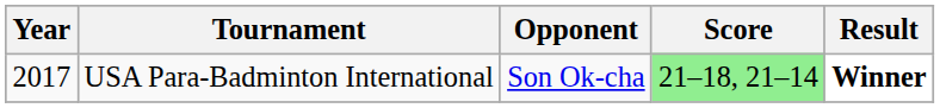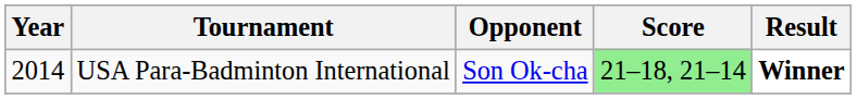USA Para-Badminton International | Year: 2017 -> 2014
